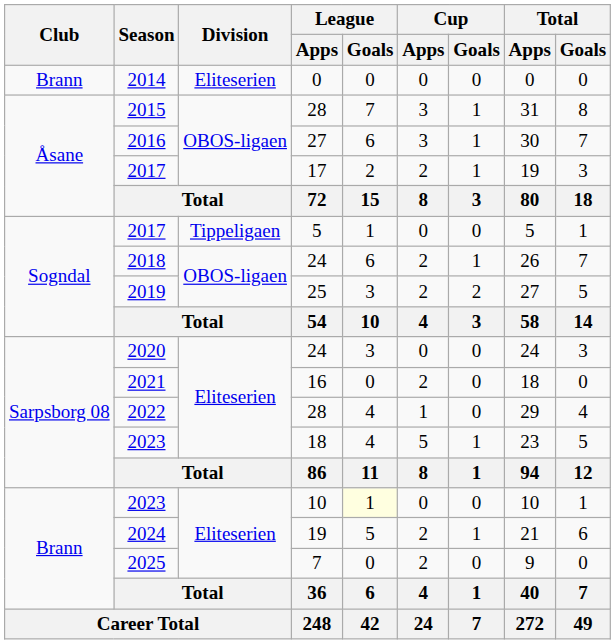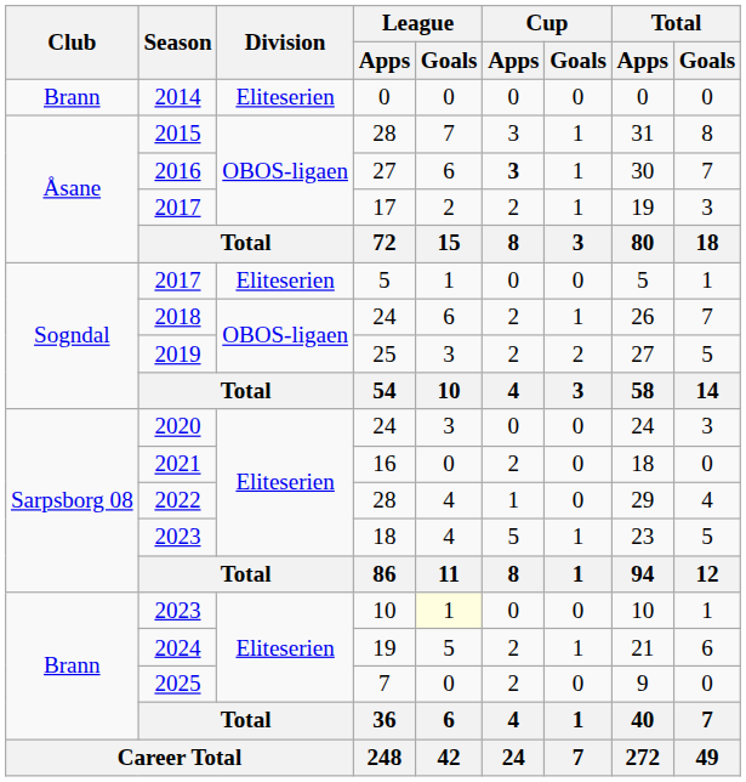2016 | Cup / Apps: normal -> bold
2017 / 5 | Division: Tippeligaen -> Eliteserien
